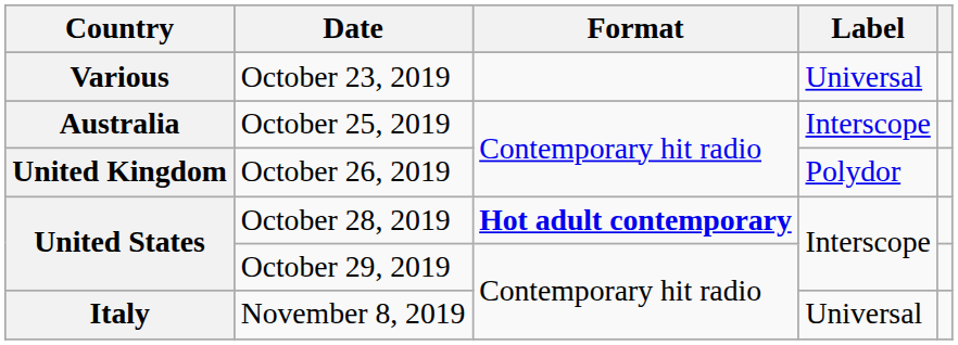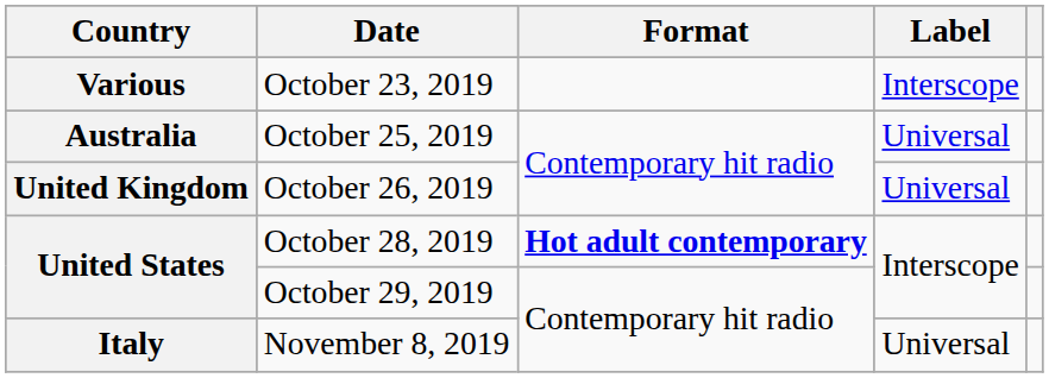October 23, 2019 | Label: Universal -> Interscope
October 25, 2019 | Label: Interscope -> Universal
October 26, 2019 | Label: Polydor -> Universal
